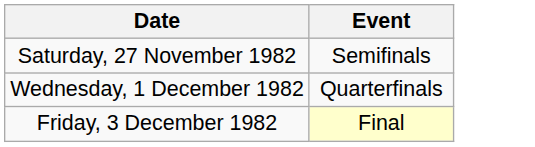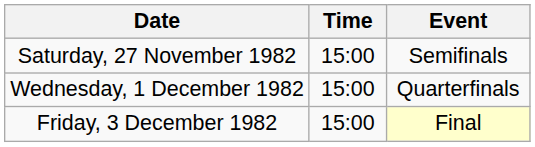+ column: Time | 15:00 | 15:00 | 15:00
